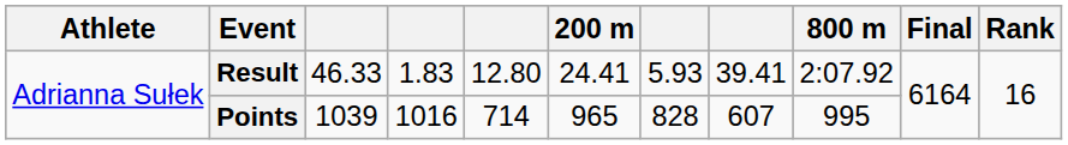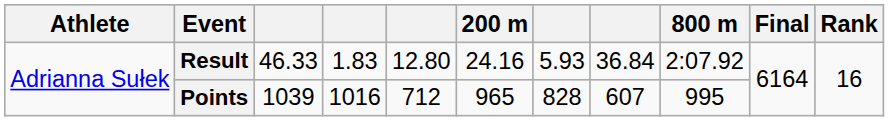Result | 200 m: 24.41 -> 24.16
Result | column 8: 39.41 -> 36.84
Points | column 5: 714 -> 712
